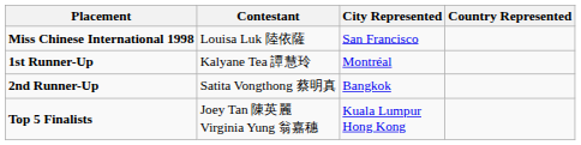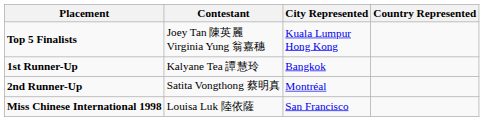rows swapped: Miss Chinese International 1998 <-> Top 5 Finalists
1st Runner-Up | City Represented: Montréal -> Bangkok
2nd Runner-Up | City Represented: Bangkok -> Montréal
